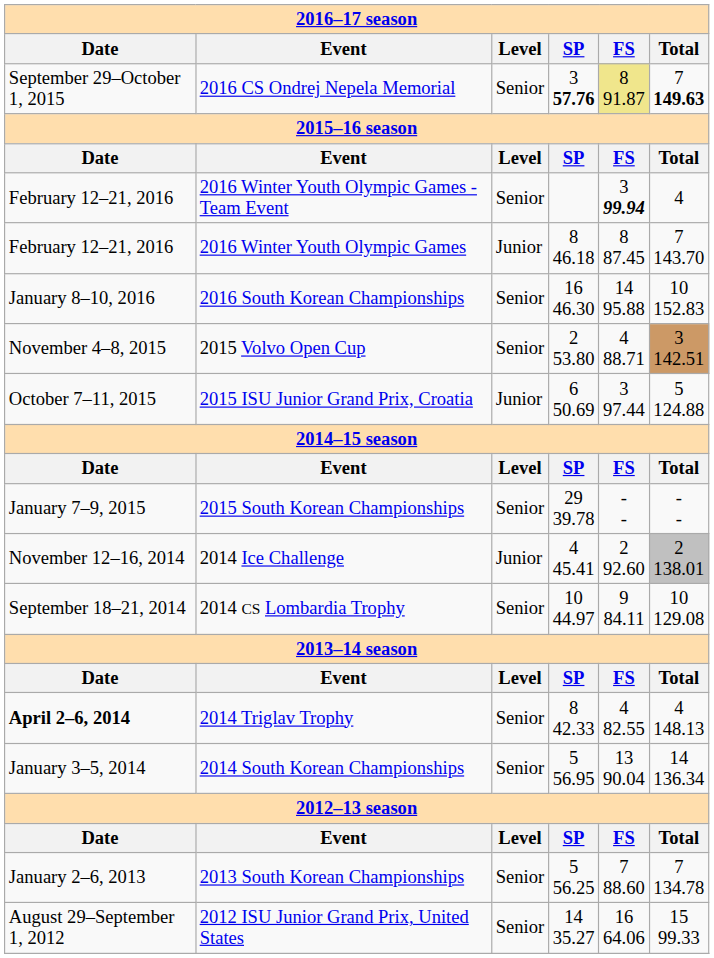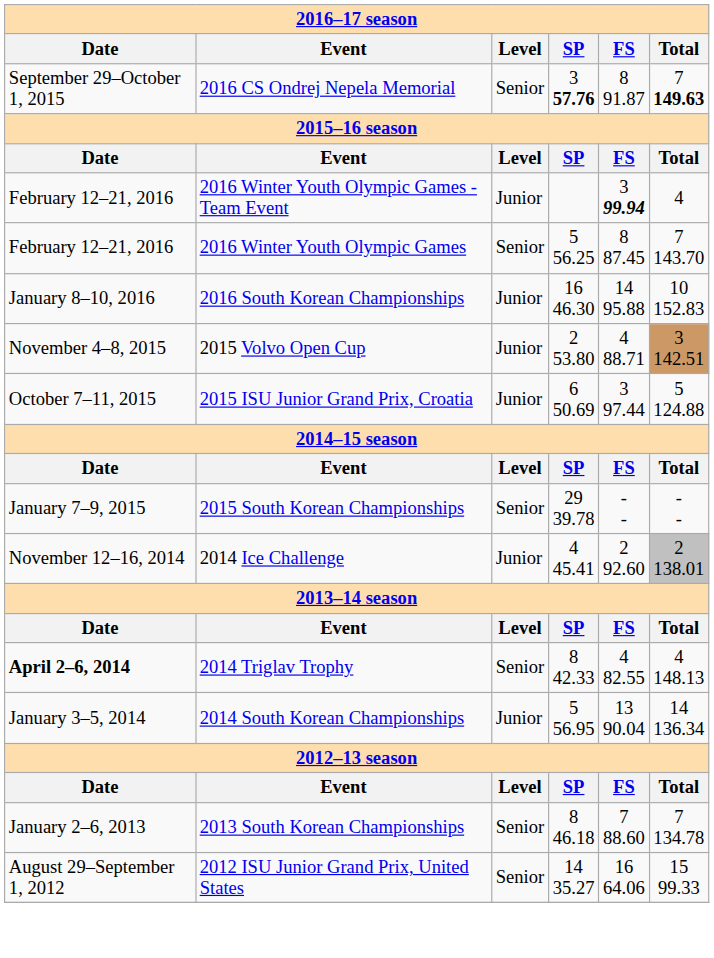2016 CS Ondrej Nepela Memorial | FS: khaki background -> no background
2016 Winter Youth Olympic Games - Team Event | Level: Senior -> Junior
2016 Winter Youth Olympic Games | Level: Junior -> Senior
2016 Winter Youth Olympic Games | SP: 8 46.18 -> 5 56.25
2016 South Korean Championships | Level: Senior -> Junior
2015 Volvo Open Cup | Level: Senior -> Junior
- row: September 18–21, 2014 | 2014 CS Lombardia Trophy | Senior | 10 44.97 | 9 84.11 | 10 129.08
2014 South Korean Championships | Level: Senior -> Junior
2013 South Korean Championships | SP: 5 56.25 -> 8 46.18
